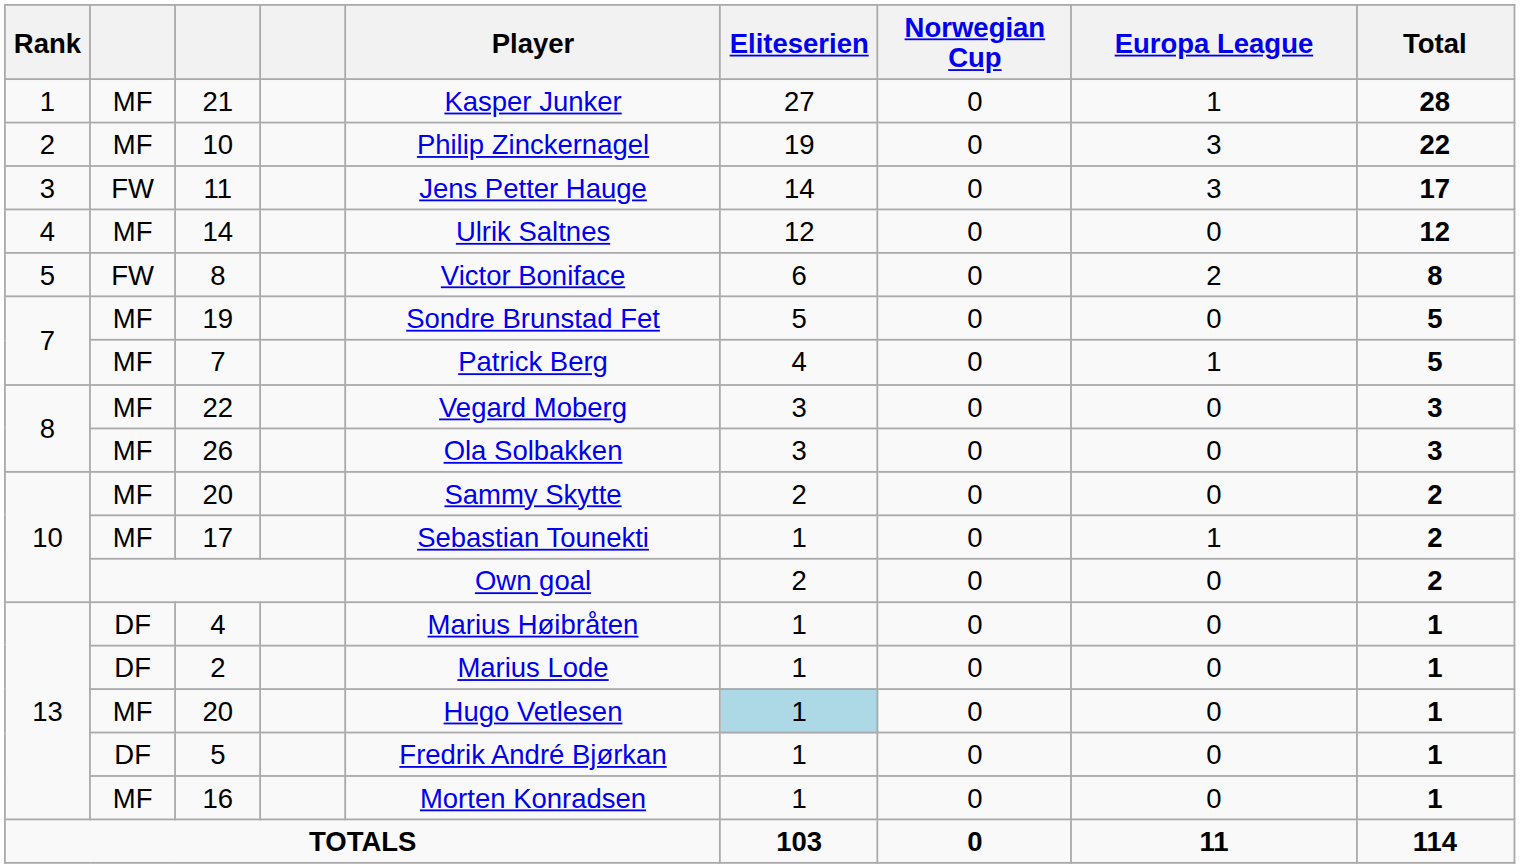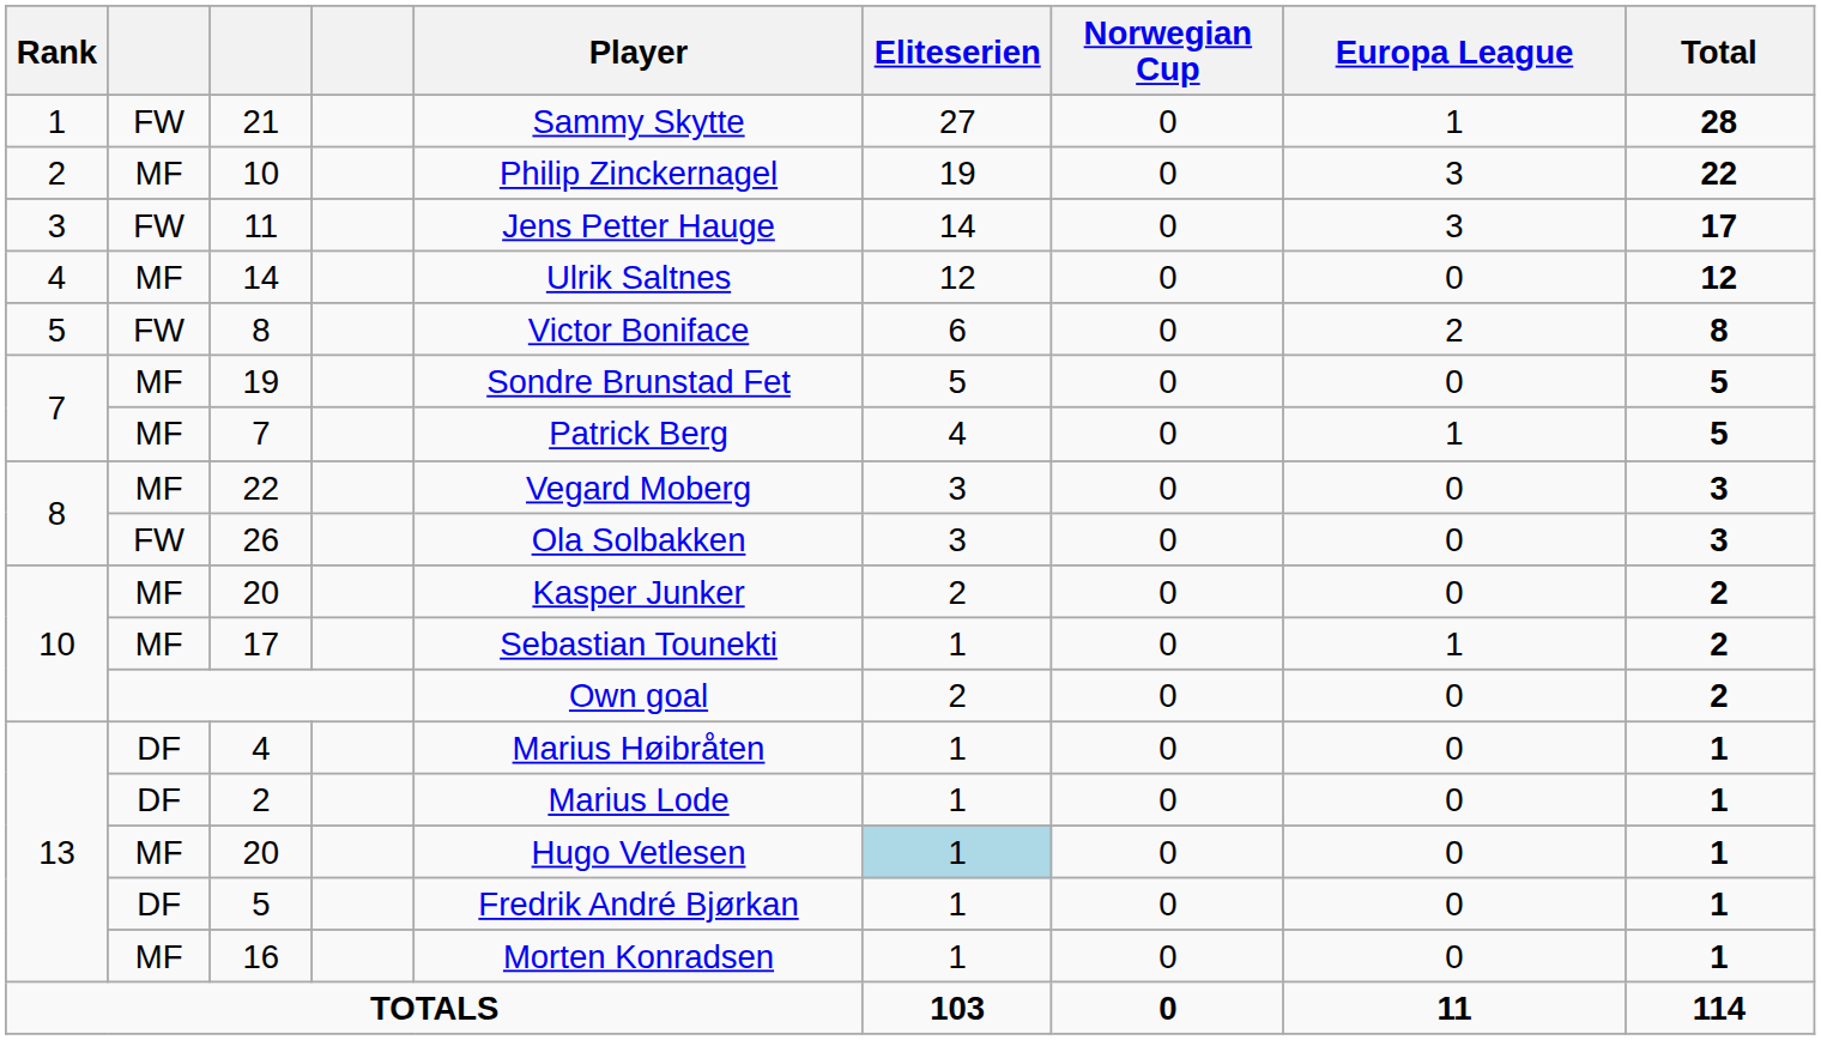21 | column 2: MF -> FW
21 | Player: Kasper Junker -> Sammy Skytte
26 | column 2: MF -> FW
10 / 20 | Player: Sammy Skytte -> Kasper Junker
